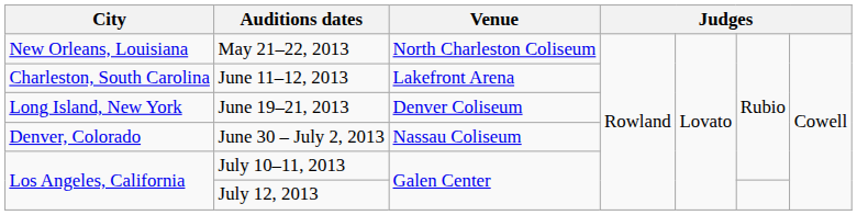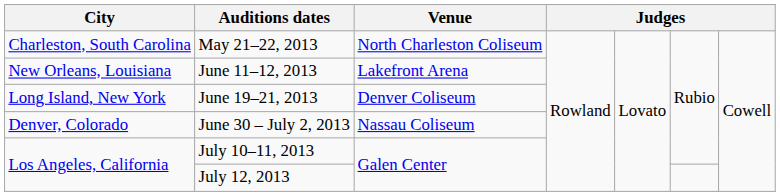May 21–22, 2013 | City: New Orleans, Louisiana -> Charleston, South Carolina
June 11–12, 2013 | City: Charleston, South Carolina -> New Orleans, Louisiana
